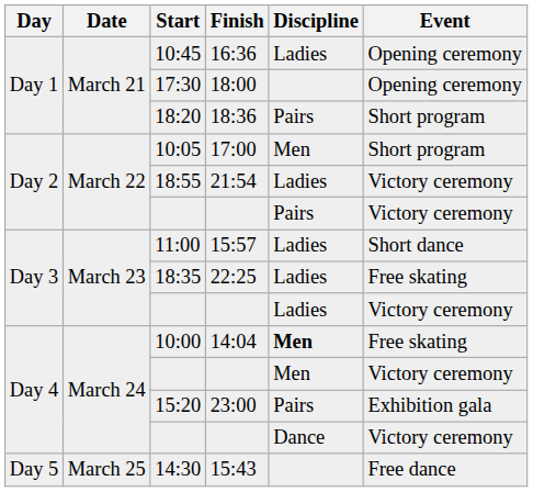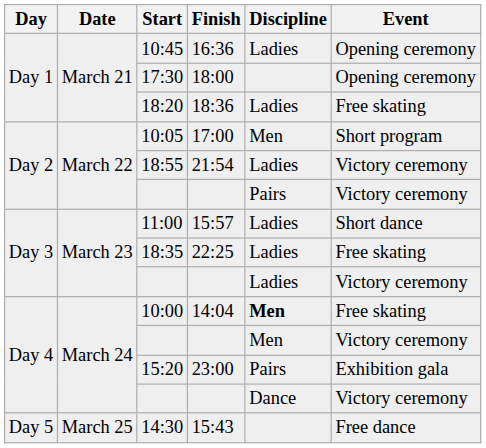18:20 | Discipline: Pairs -> Ladies
18:20 | Event: Short program -> Free skating
